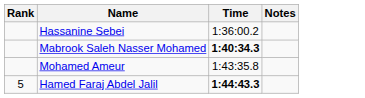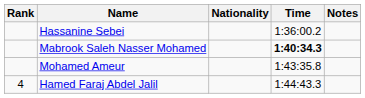+ column: Nationality
Hamed Faraj Abdel Jalil | Rank: 5 -> 4
Hamed Faraj Abdel Jalil | Time: bold -> normal
